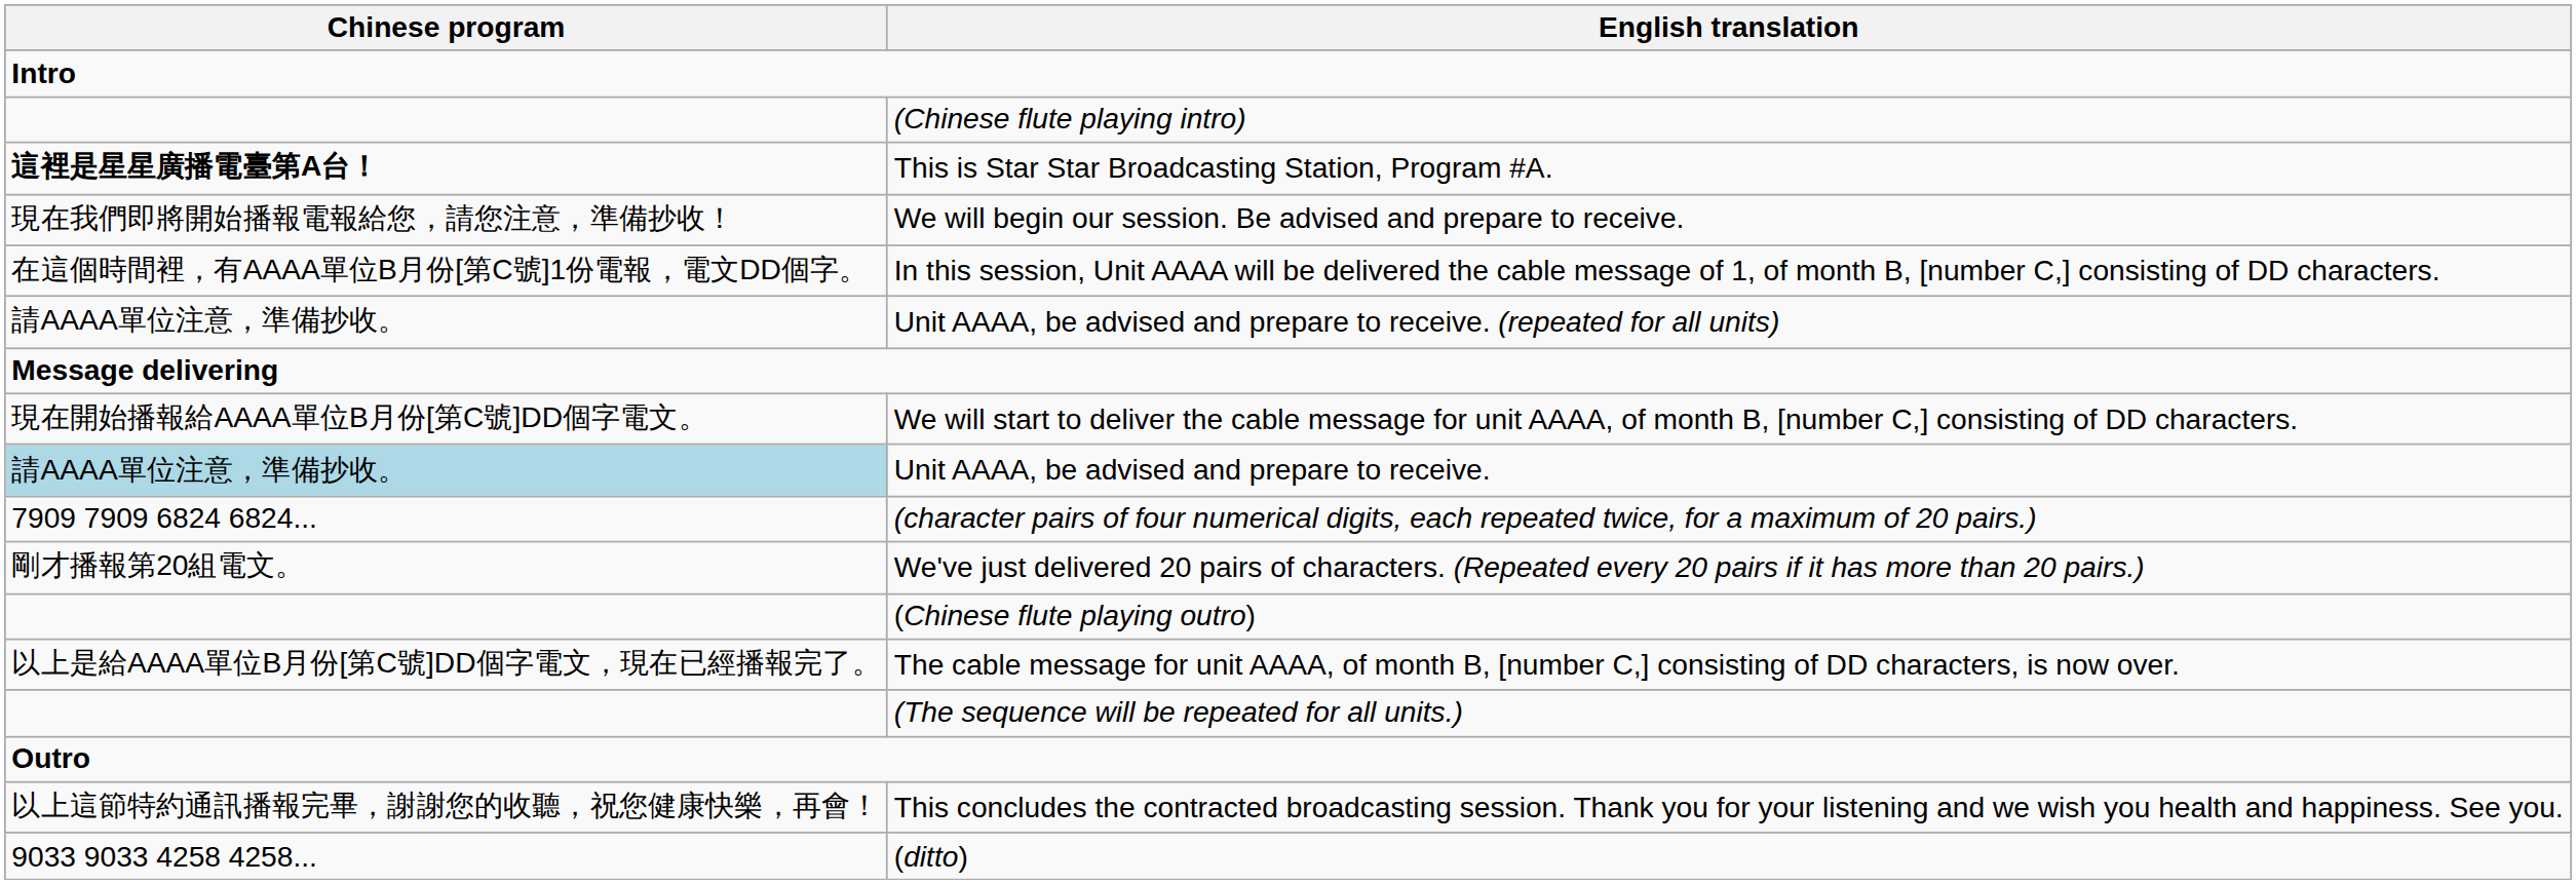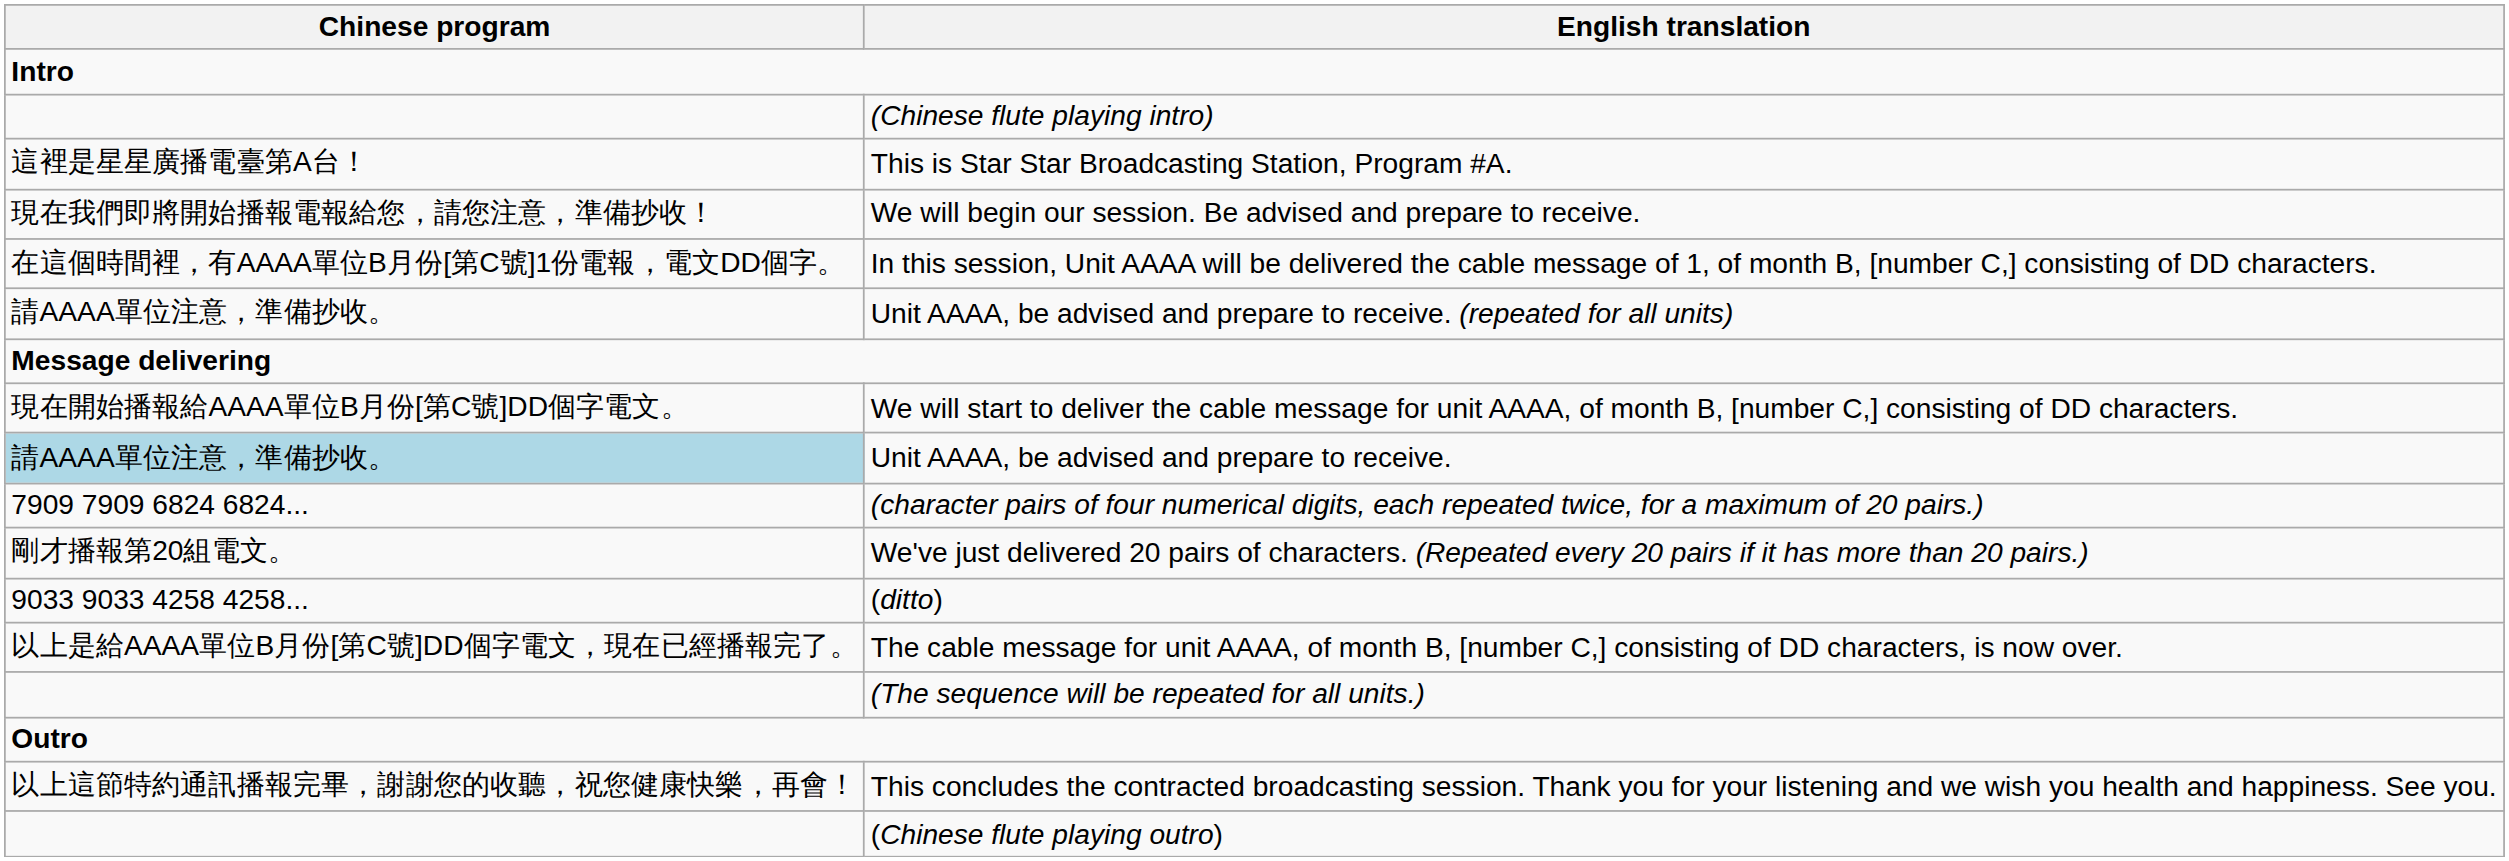This is Star Star Broadcasting Station, Program #A. | Chinese program: bold -> normal
rows swapped: (ditto) <-> (Chinese flute playing outro)
